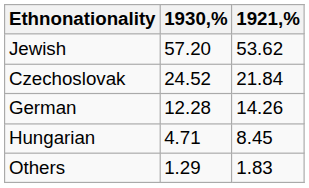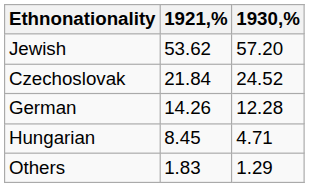columns swapped: 1921,% <-> 1930,%
